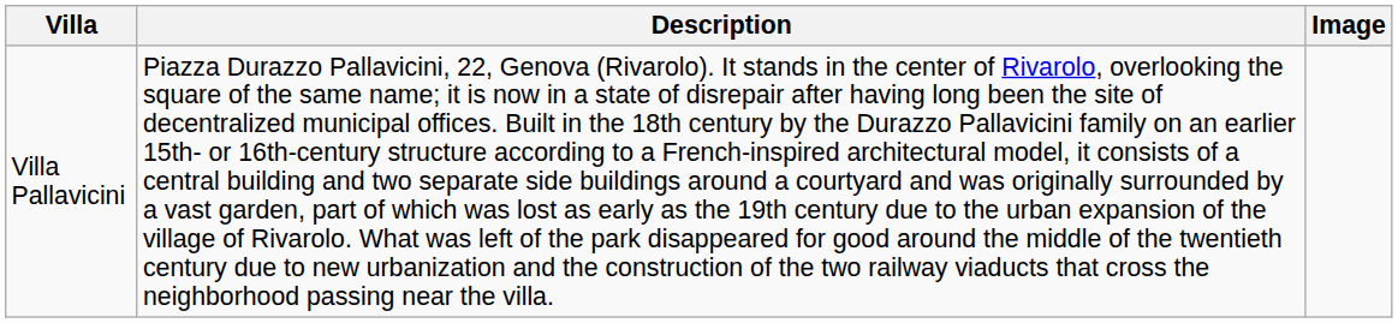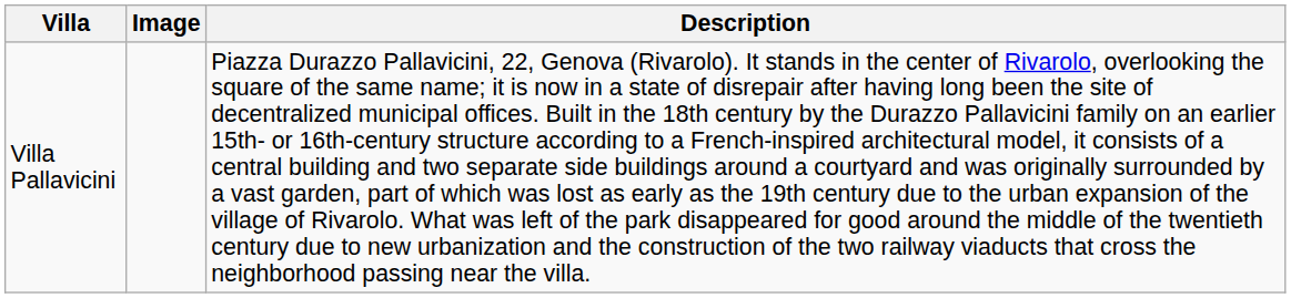columns swapped: Image <-> Description
